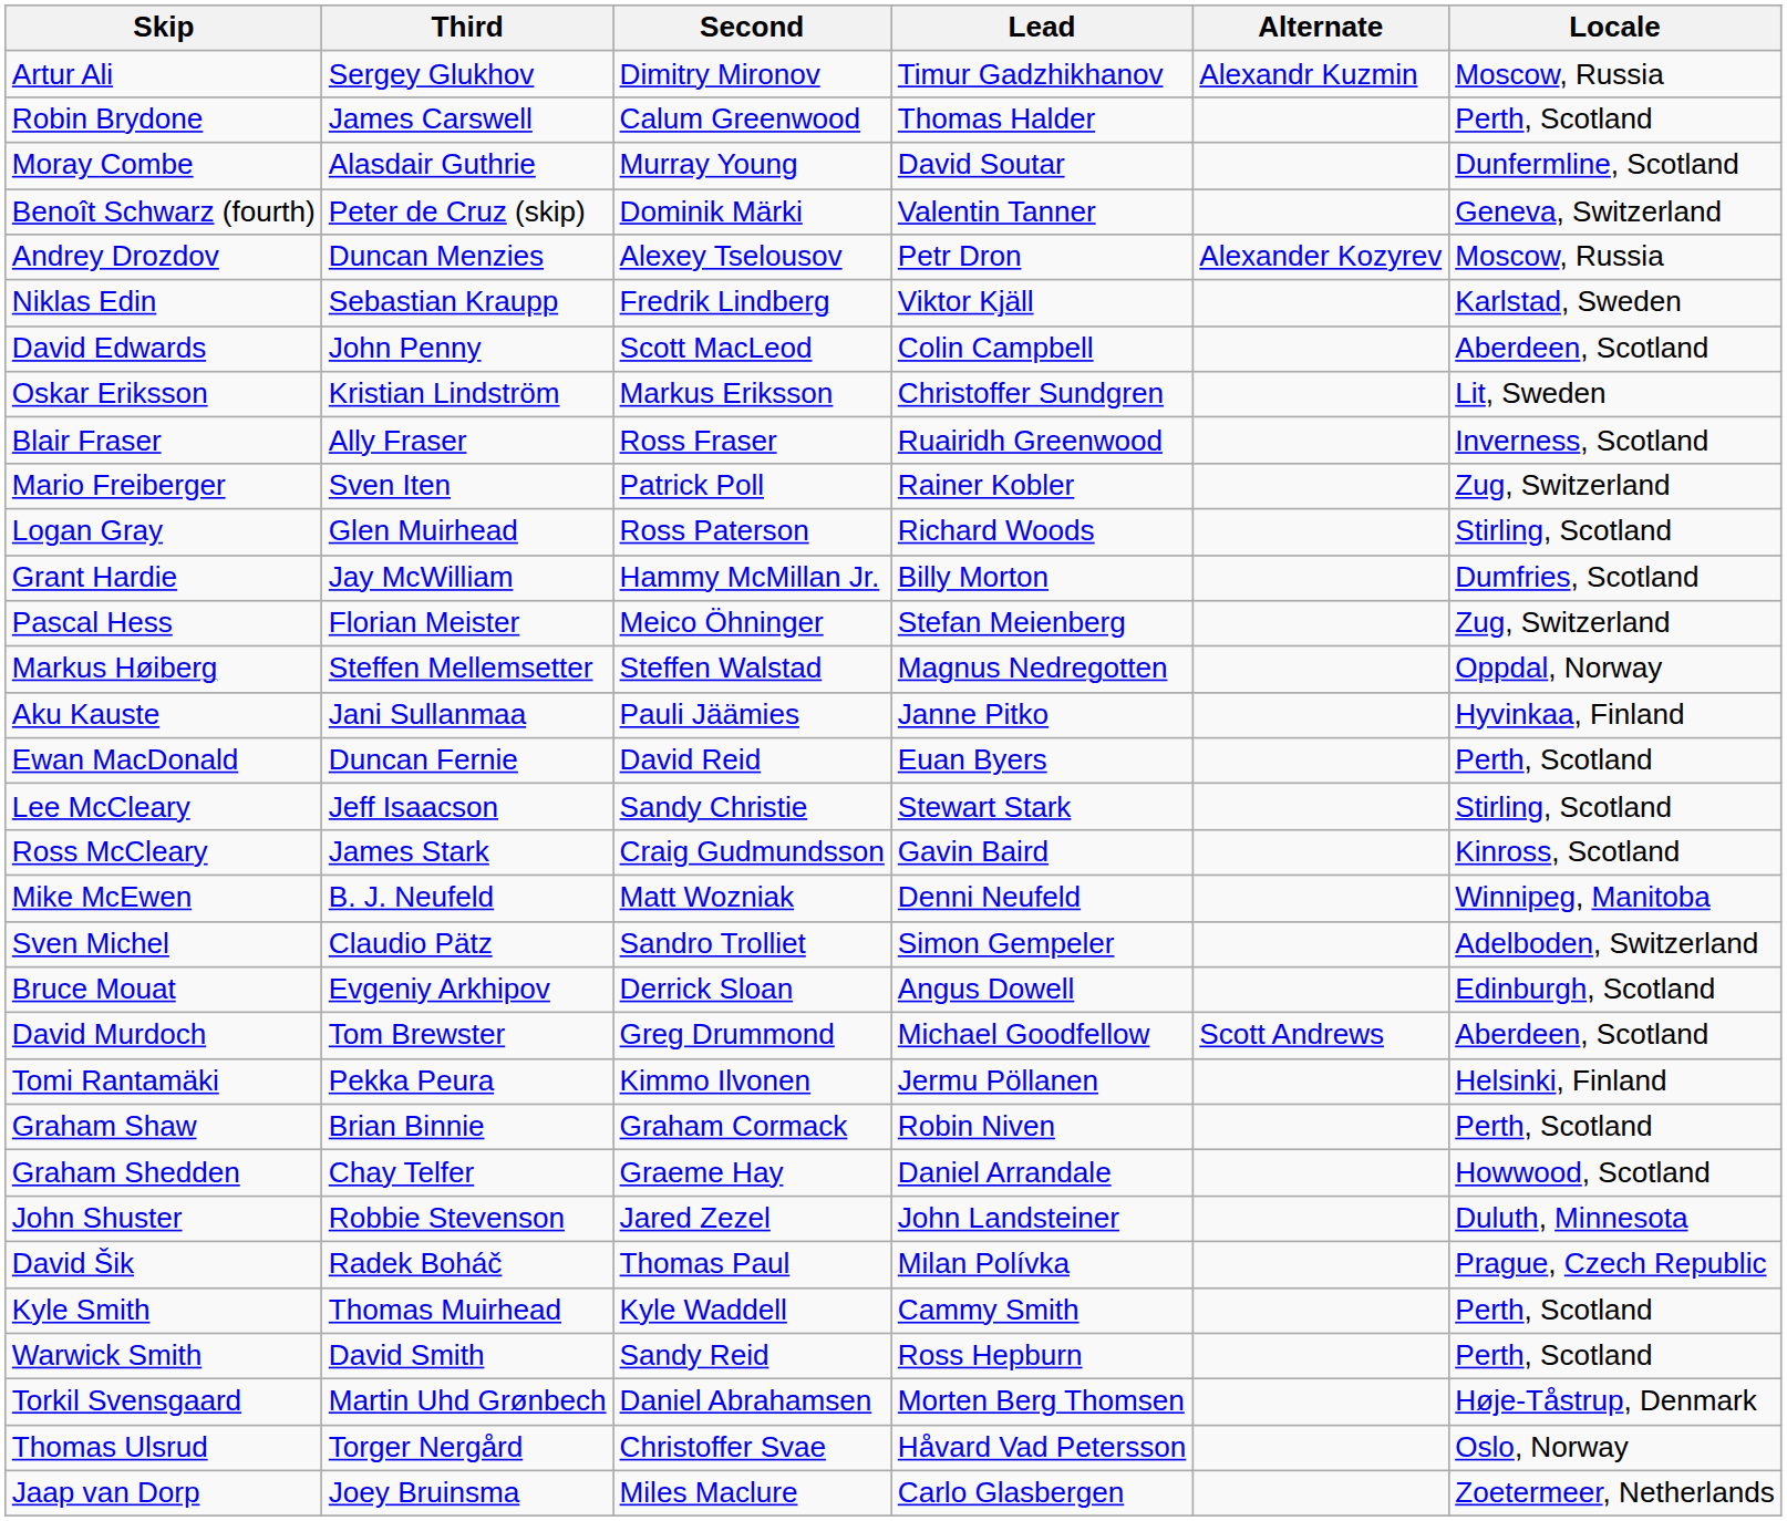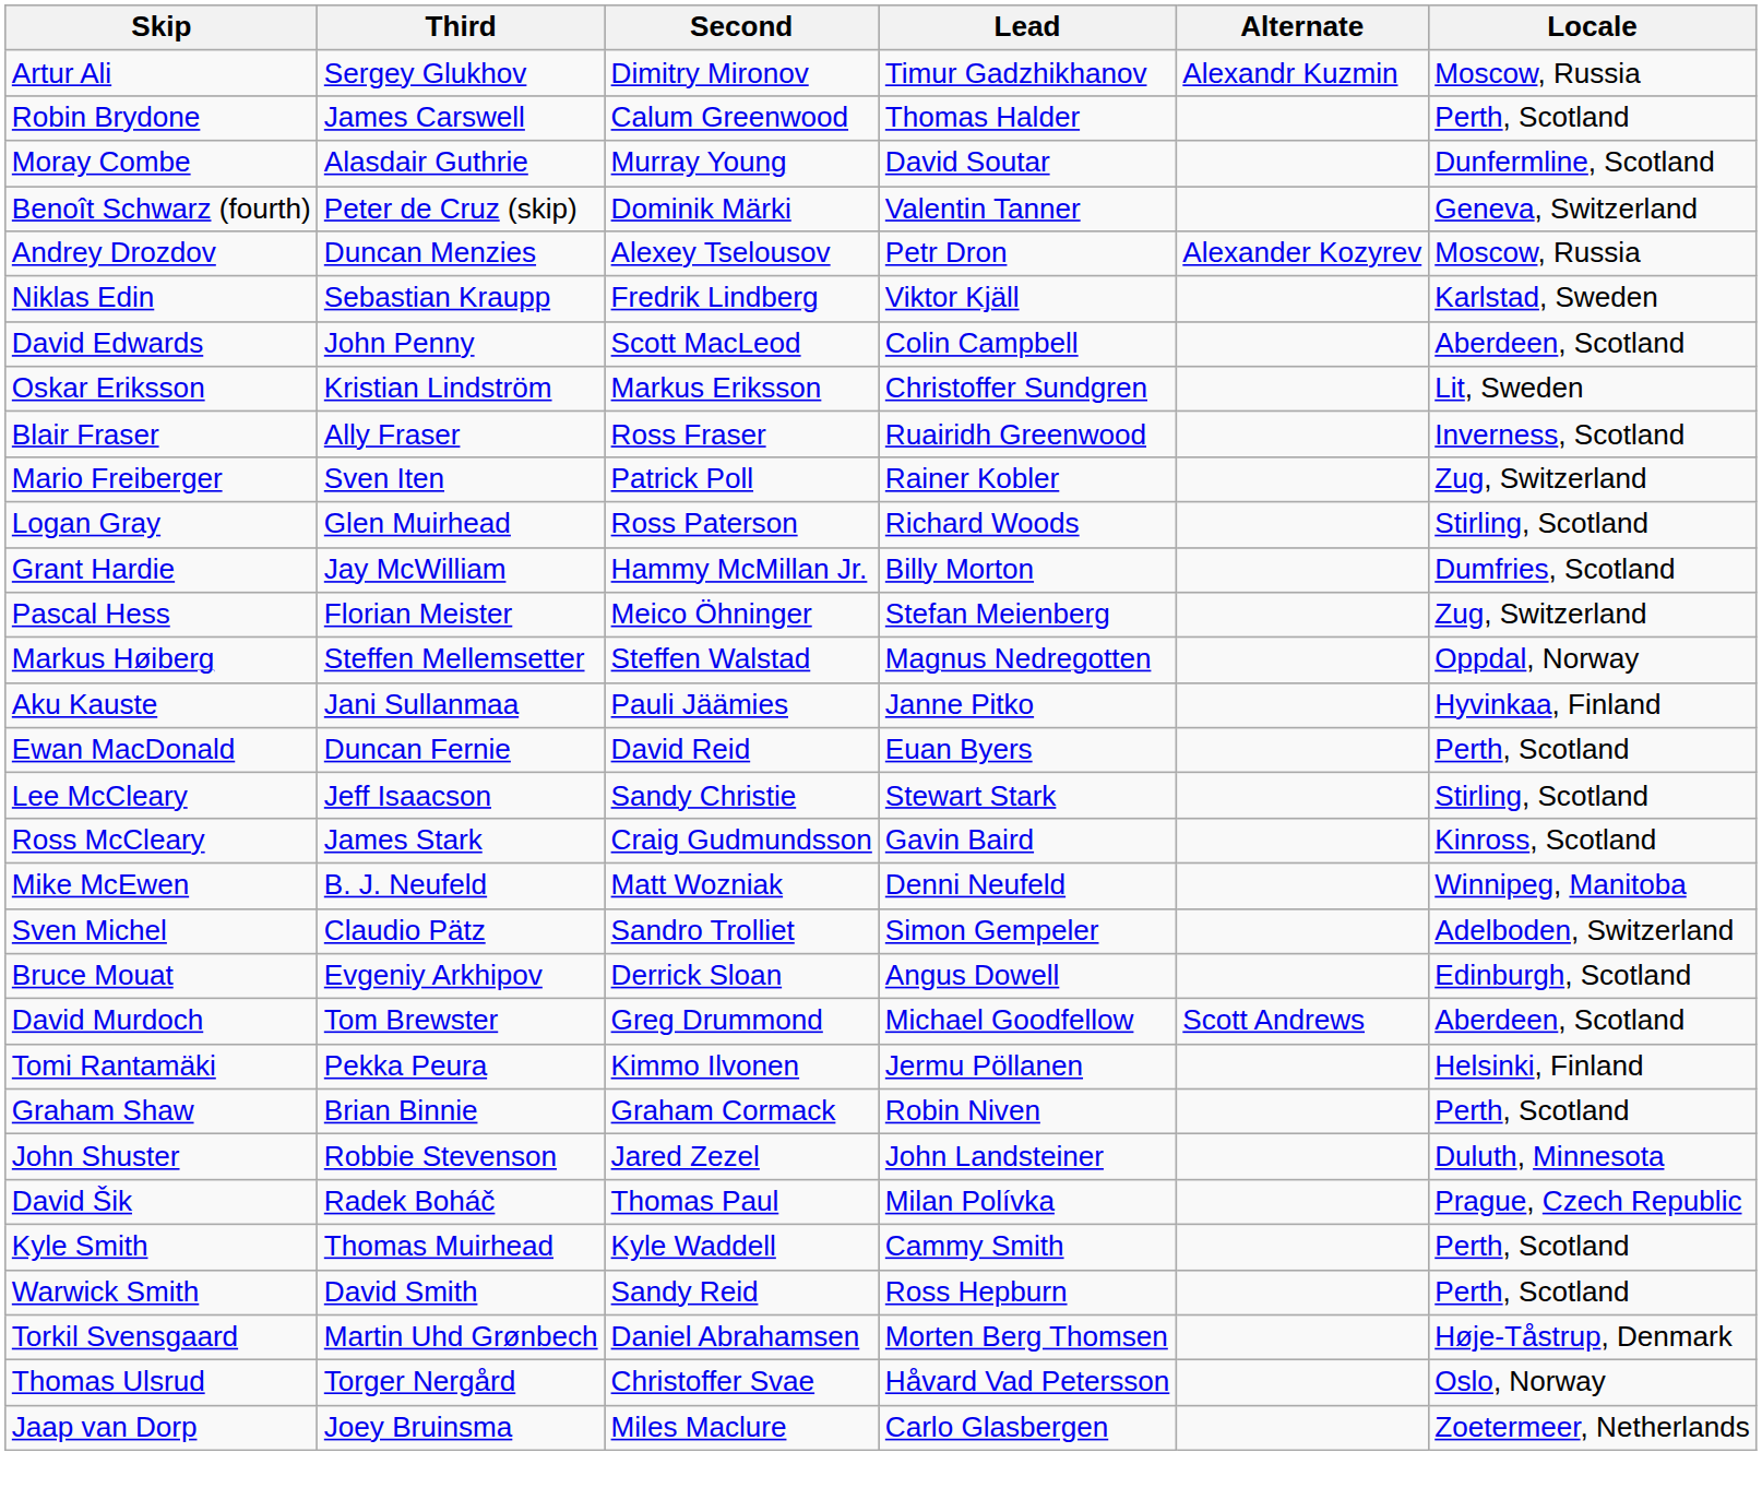- row: Graham Shedden | Chay Telfer | Graeme Hay | Daniel Arrandale | Howwood, Scotland
